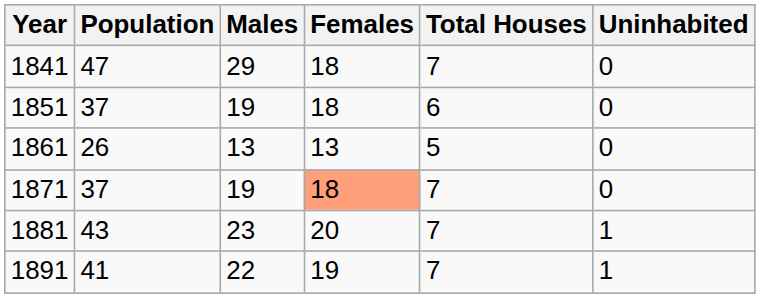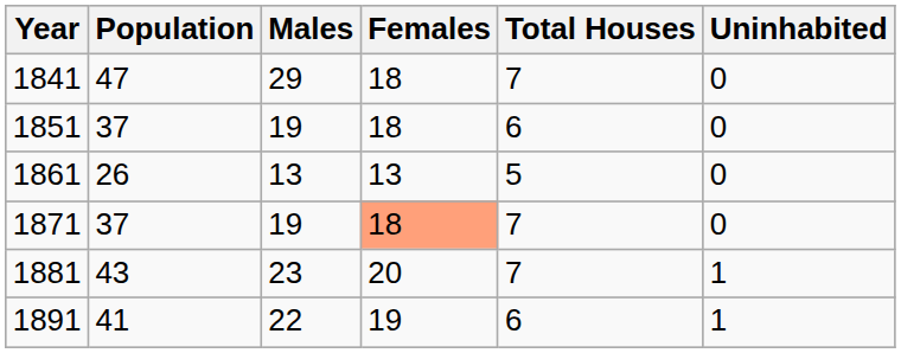1891 | Total Houses: 7 -> 6
